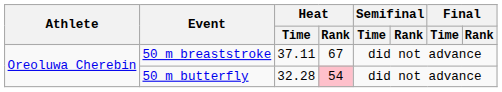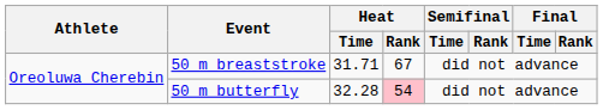50 m breaststroke | Heat / Time: 37.11 -> 31.71
